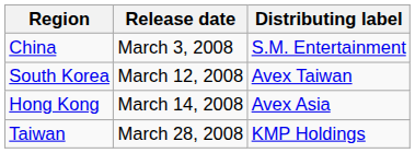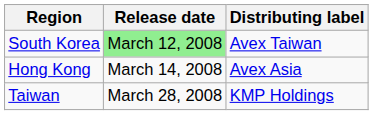- row: China | March 3, 2008 | S.M. Entertainment
South Korea | Release date: no background -> lightgreen background
